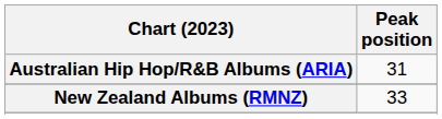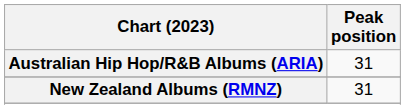New Zealand Albums (RMNZ) | Peak position: 33 -> 31
